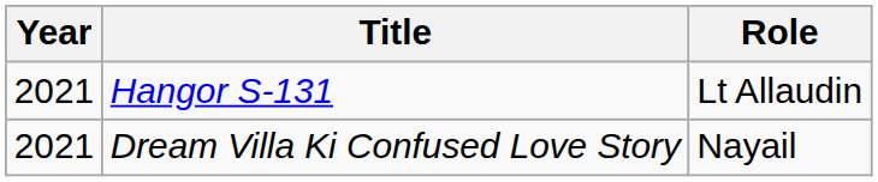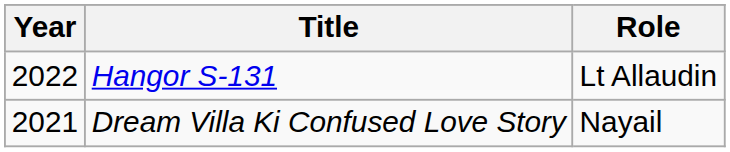Hangor S-131 | Year: 2021 -> 2022
